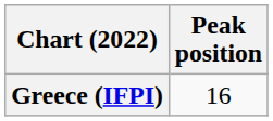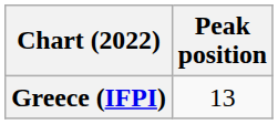Greece (IFPI) | Peak position: 16 -> 13
